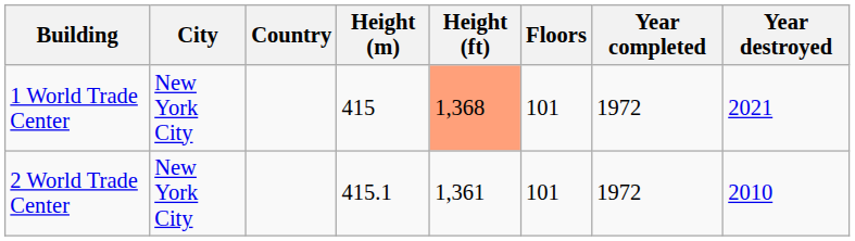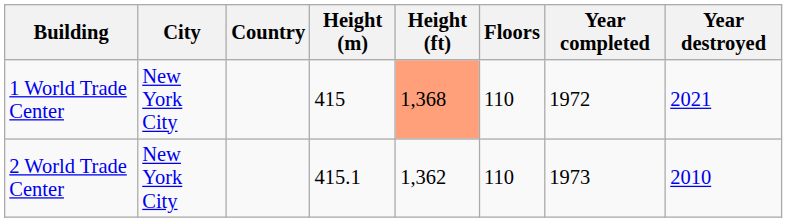1 World Trade Center | Floors: 101 -> 110
2 World Trade Center | Height (ft): 1,361 -> 1,362
2 World Trade Center | Floors: 101 -> 110
2 World Trade Center | Year completed: 1972 -> 1973
